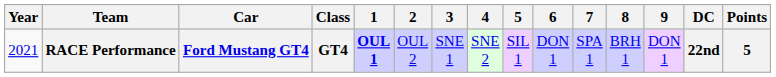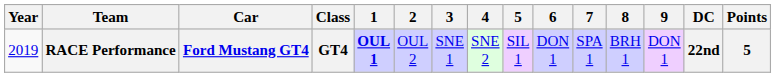RACE Performance | Year: 2021 -> 2019
